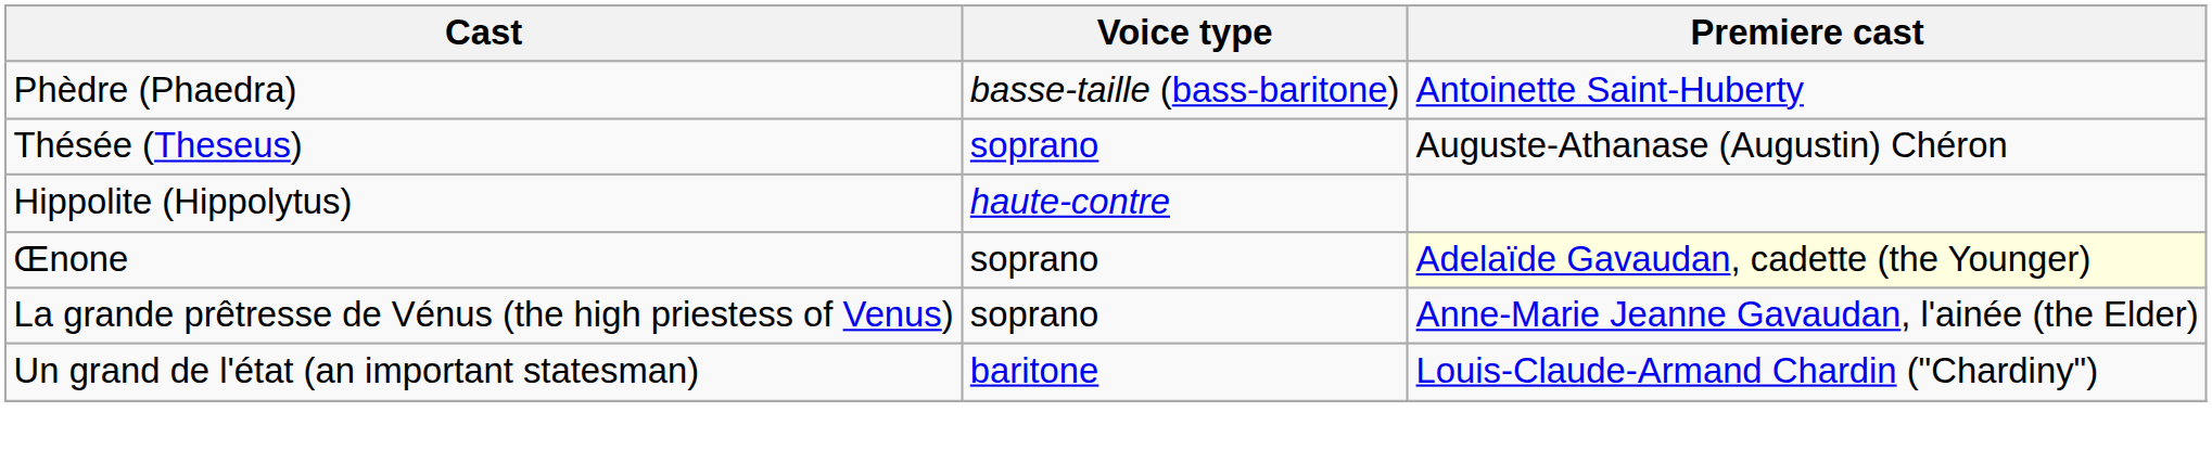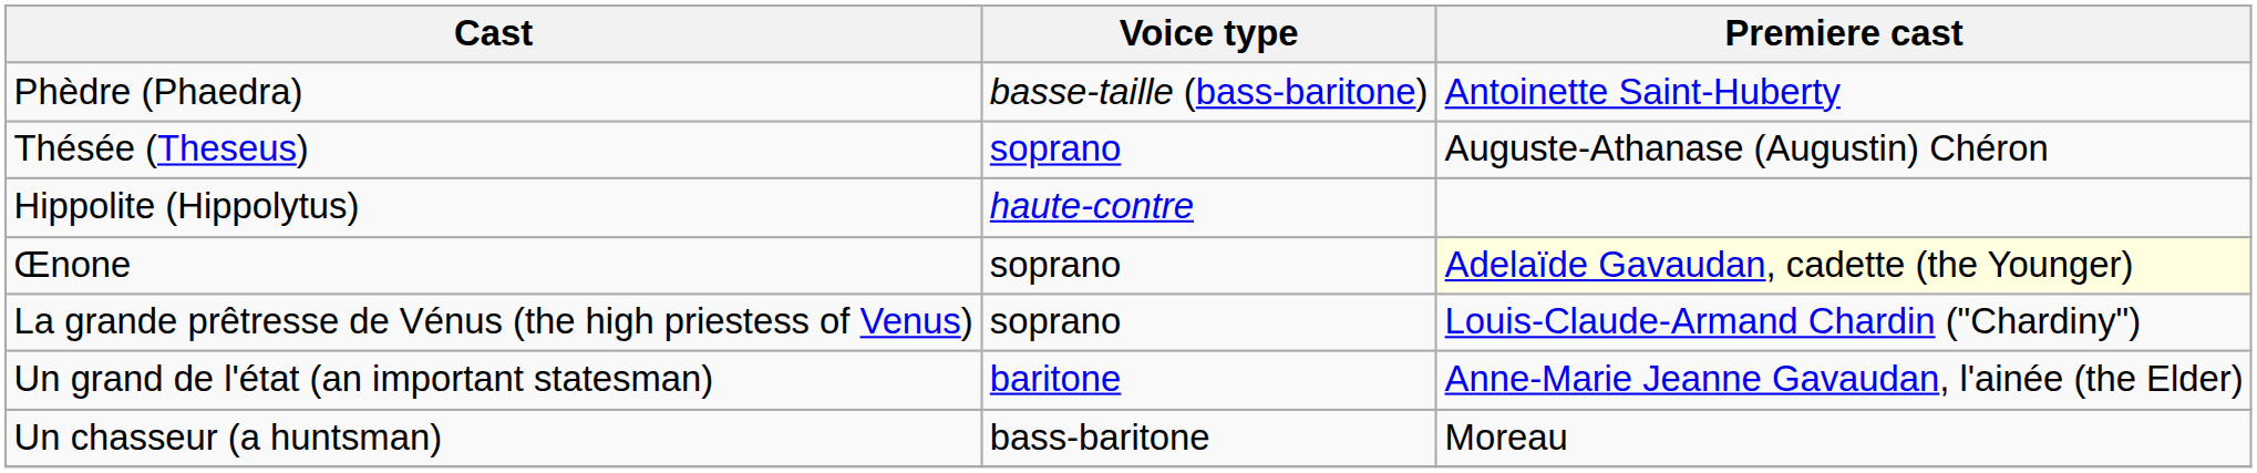La grande prêtresse de Vénus (the high priestess of Venus) | Premiere cast: Anne-Marie Jeanne Gavaudan, l'ainée (the Elder) -> Louis-Claude-Armand Chardin ("Chardiny")
Un grand de l'état (an important statesman) | Premiere cast: Louis-Claude-Armand Chardin ("Chardiny") -> Anne-Marie Jeanne Gavaudan, l'ainée (the Elder)
+ row: Un chasseur (a huntsman) | bass-baritone | Moreau
